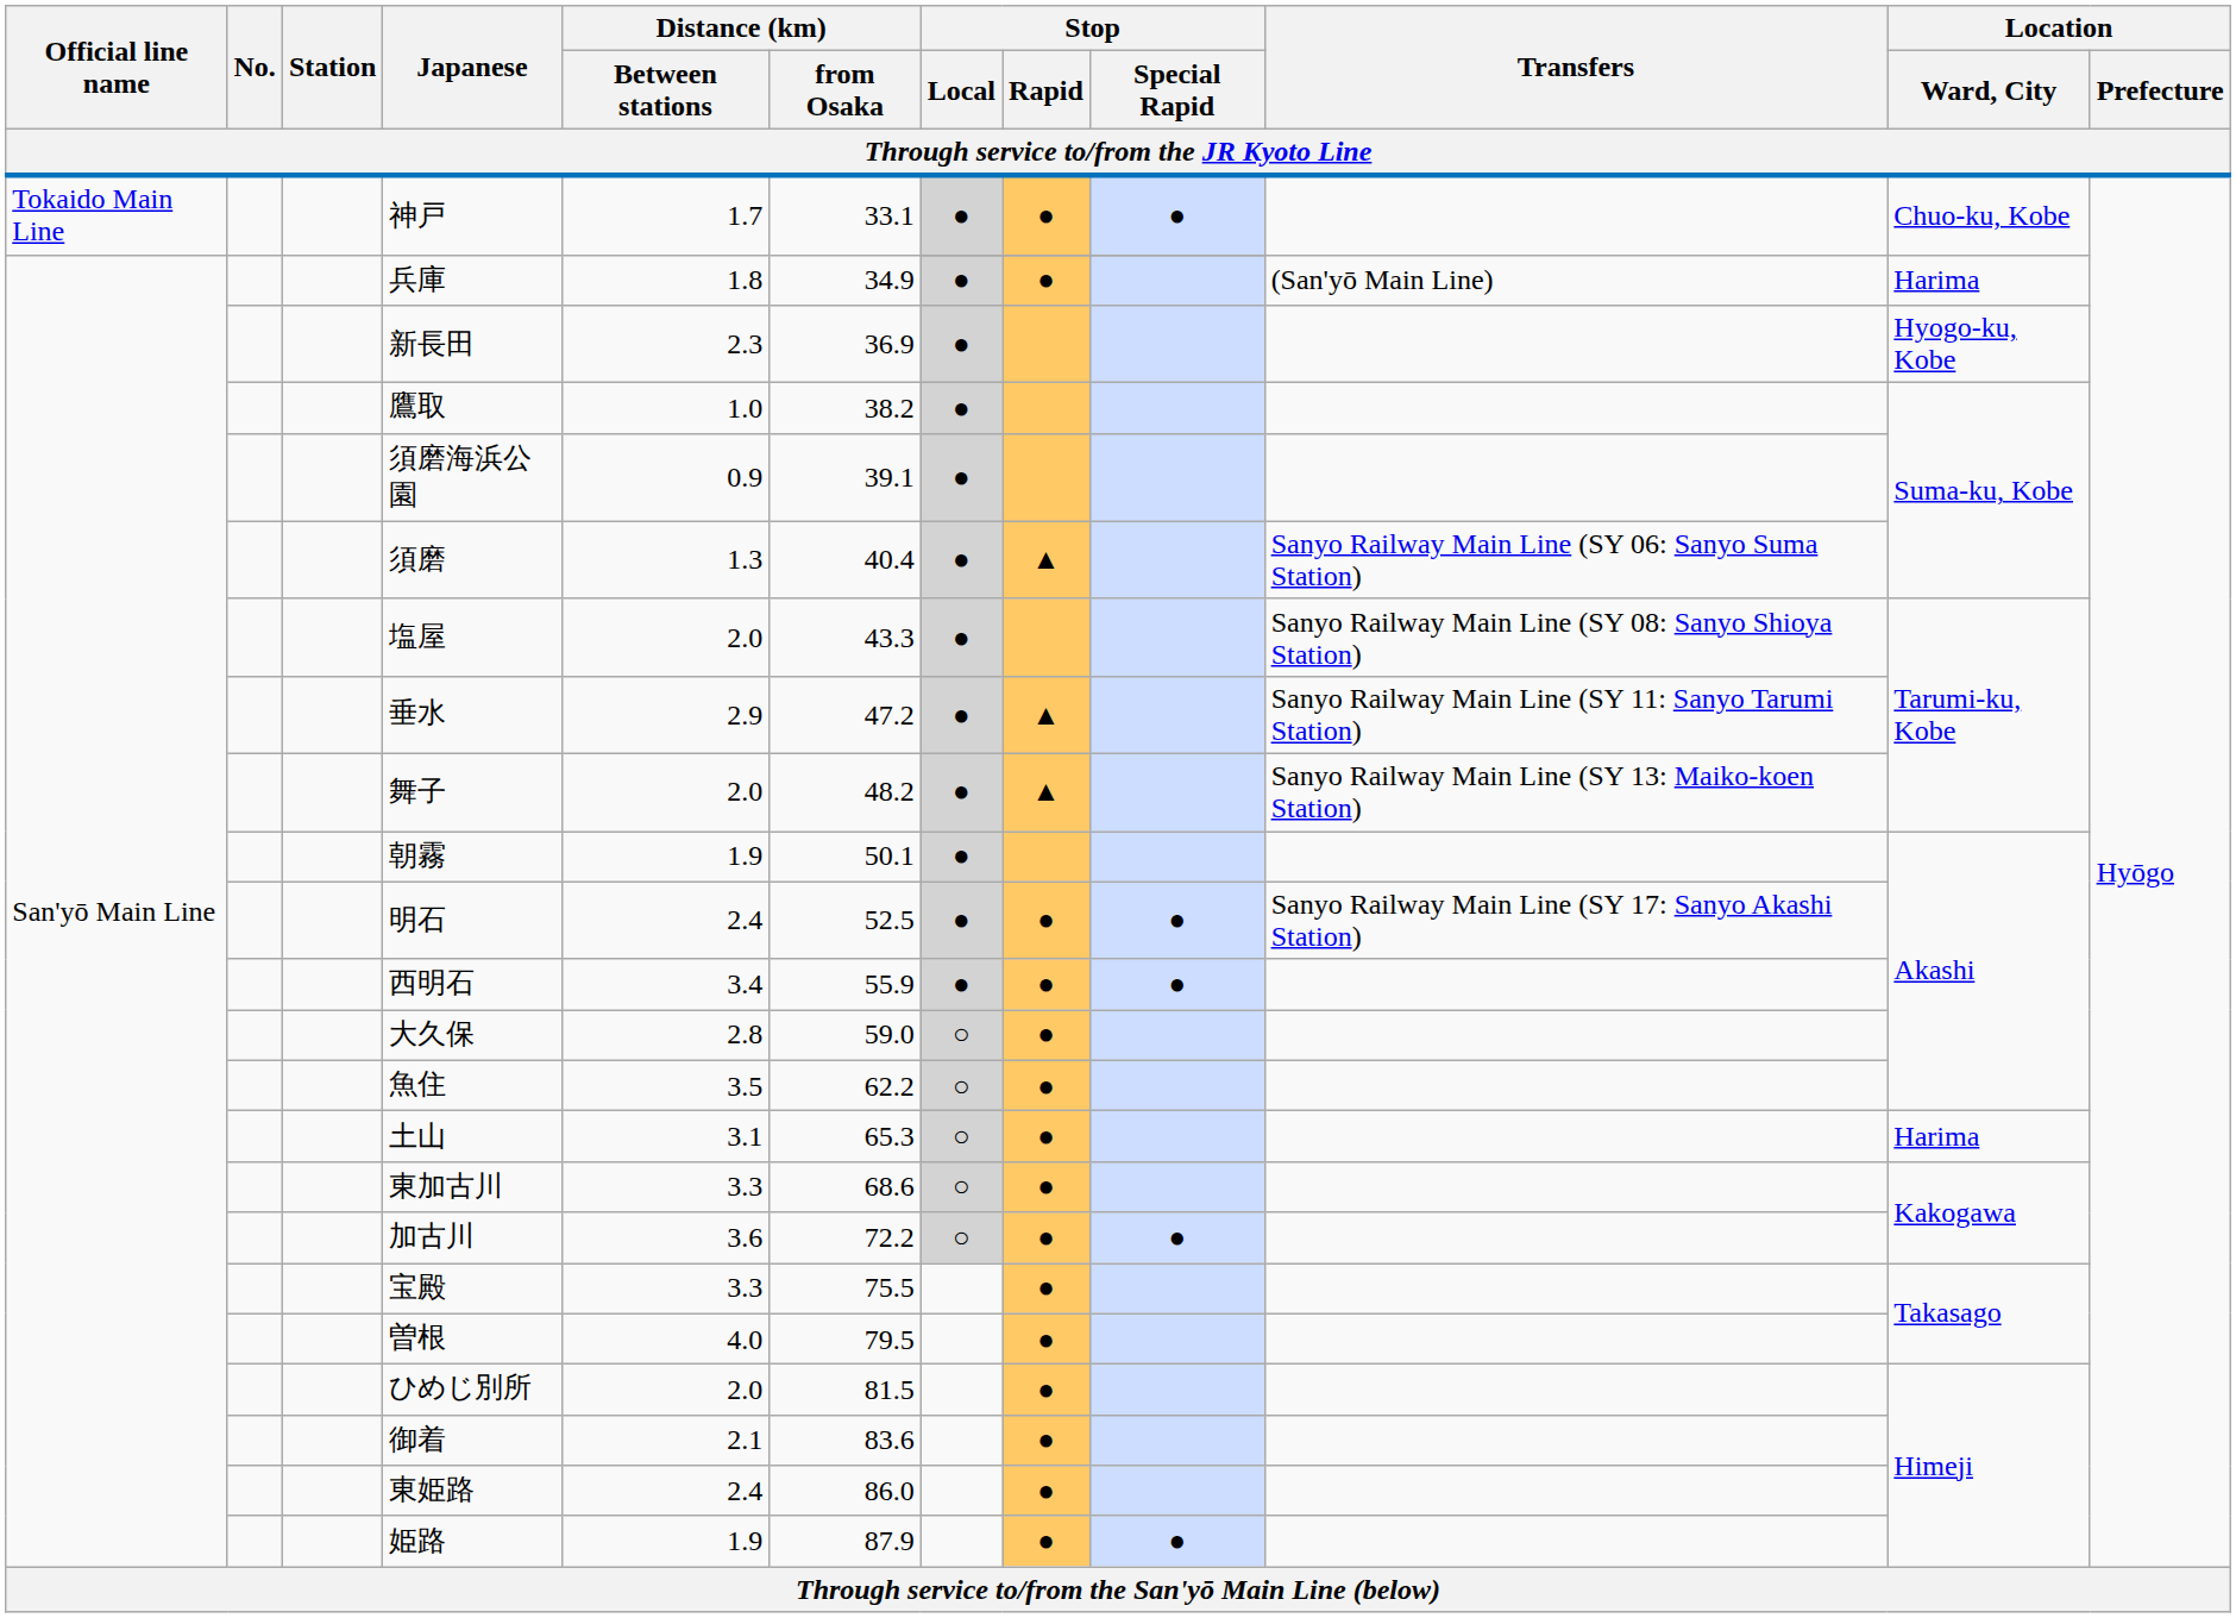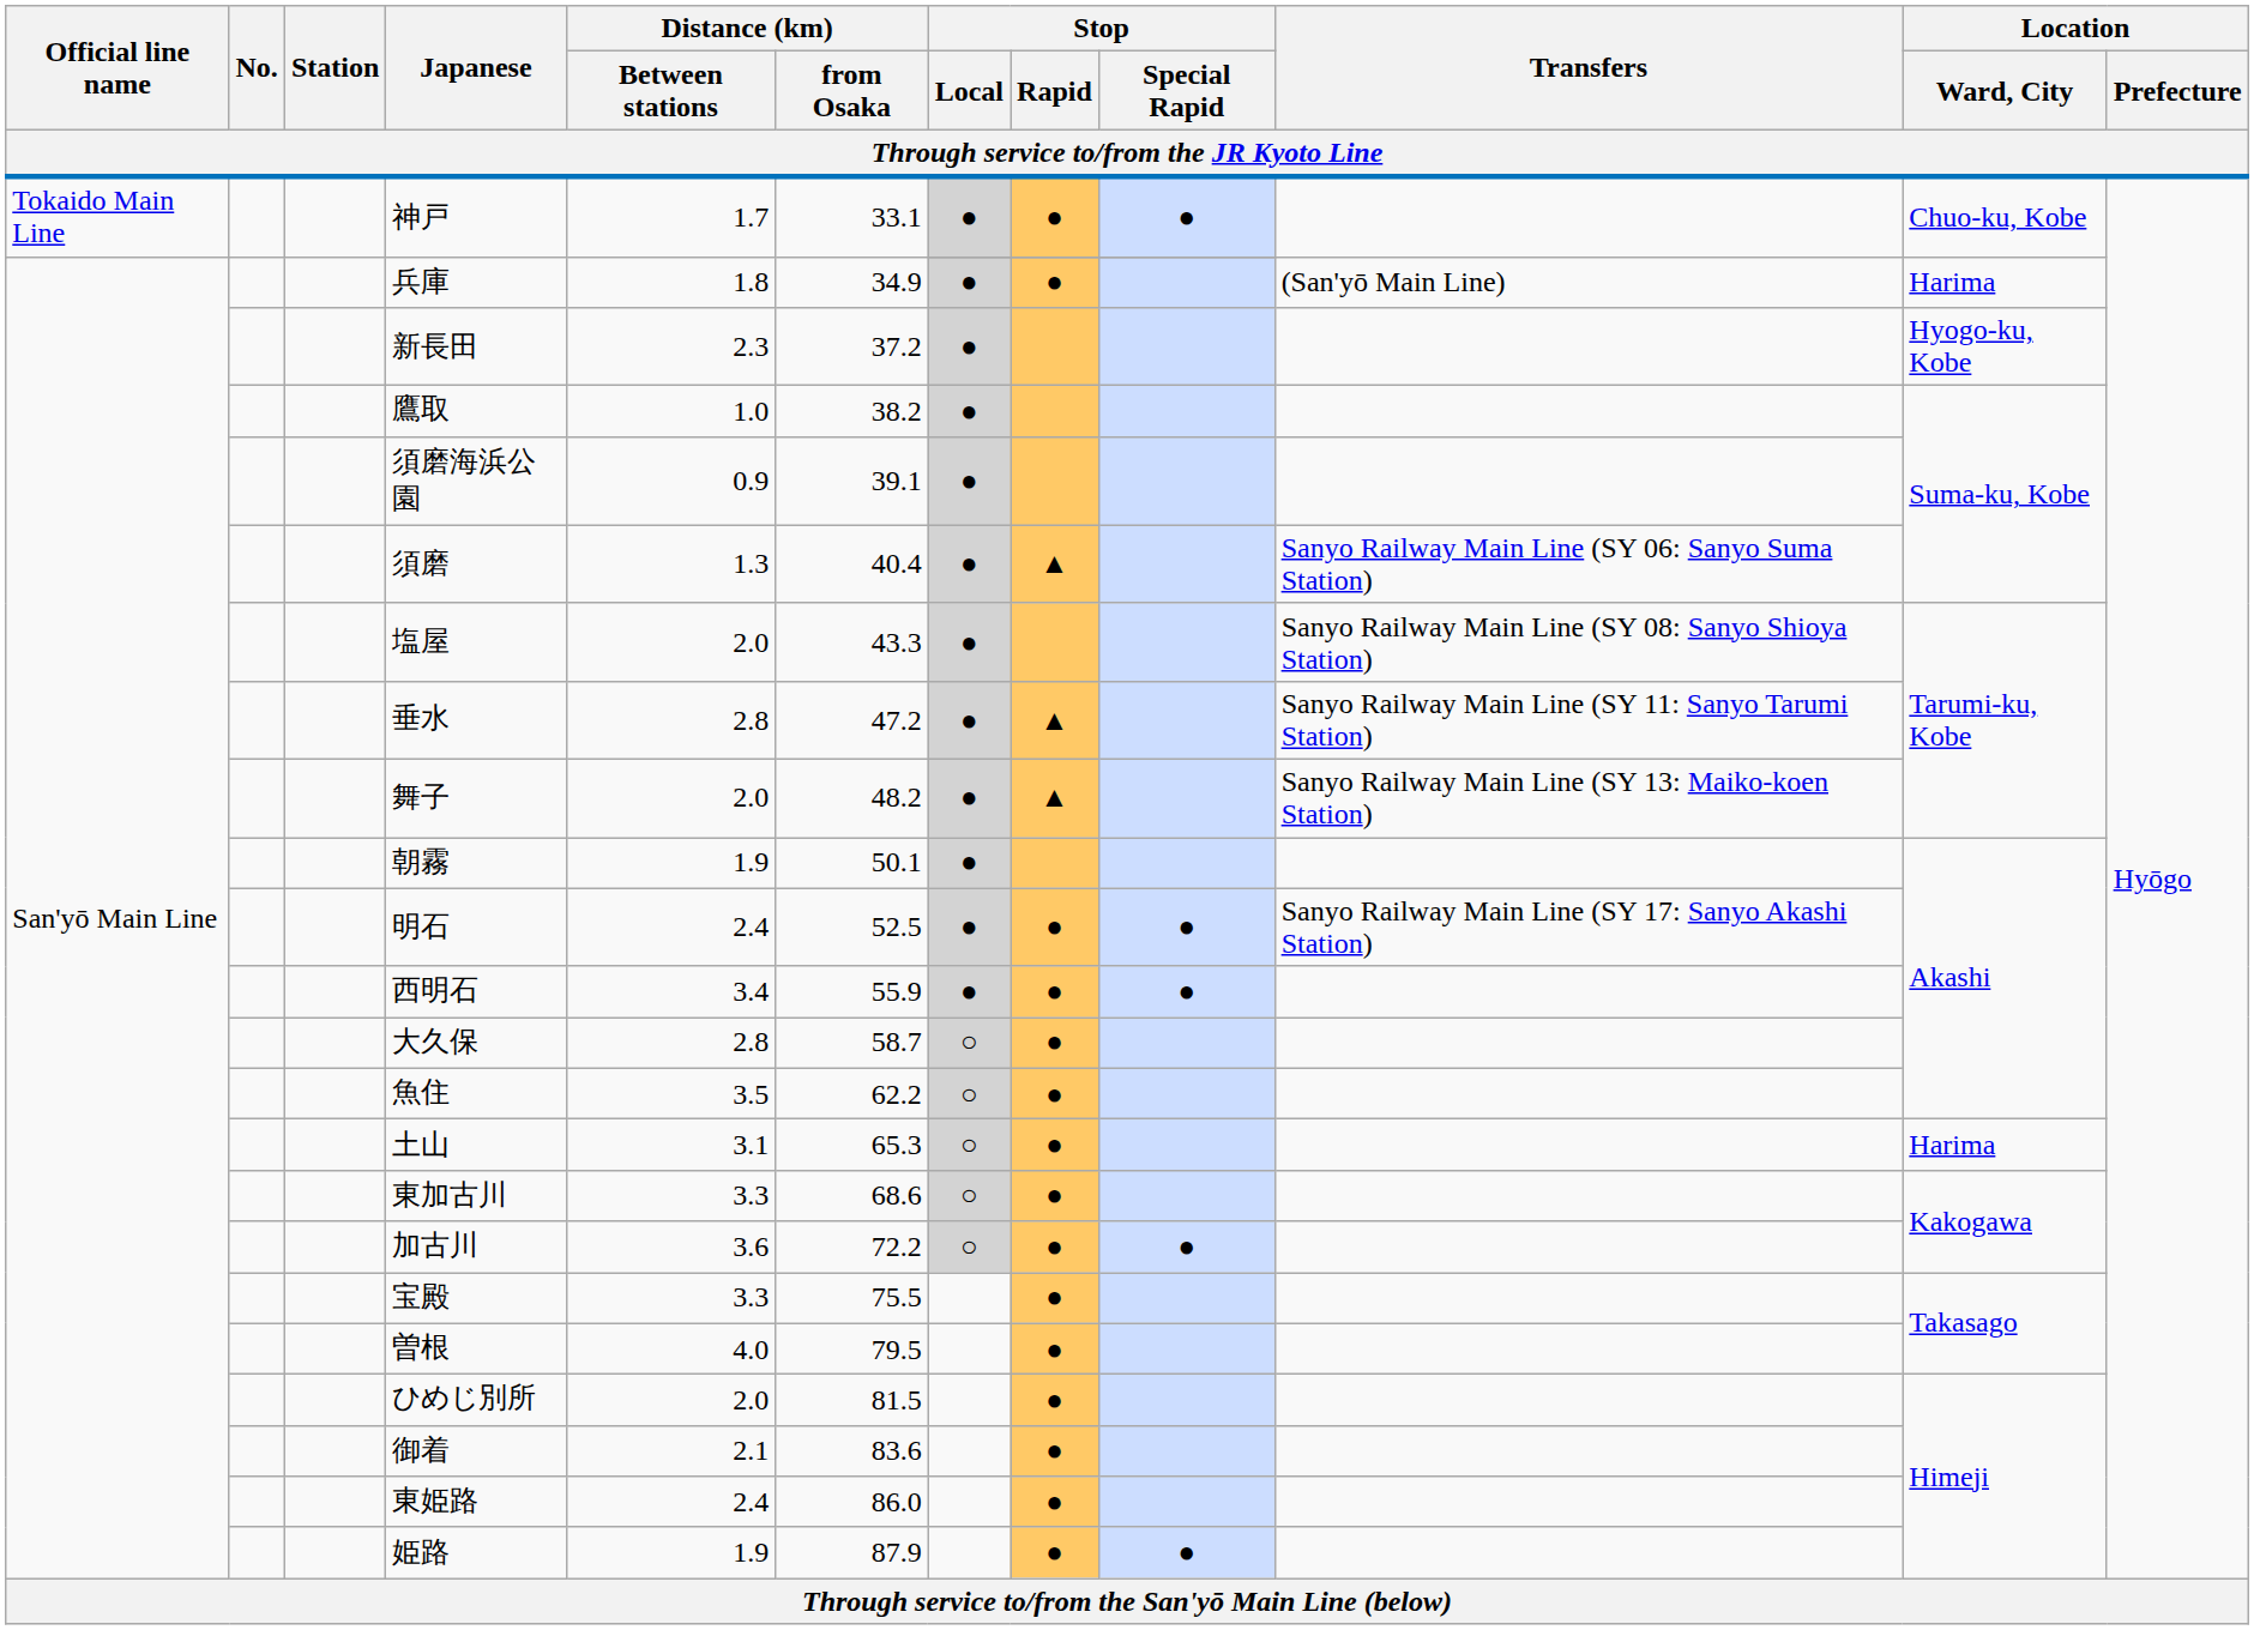新長田 | Distance (km) / from Osaka: 36.9 -> 37.2
垂水 | Distance (km) / Between stations: 2.9 -> 2.8
大久保 | Distance (km) / from Osaka: 59.0 -> 58.7
